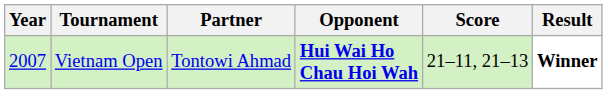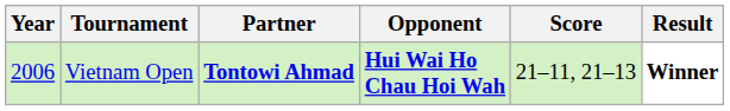Vietnam Open | Year: 2007 -> 2006
Vietnam Open | Partner: normal -> bold
